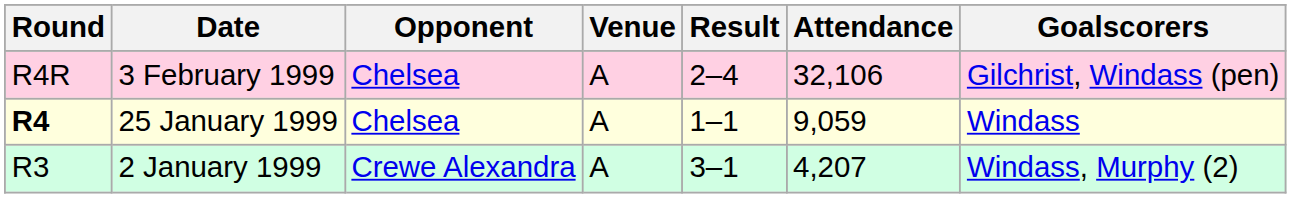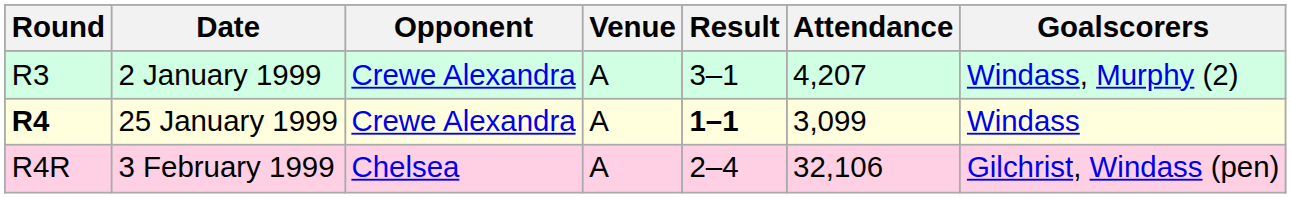rows swapped: 2 January 1999 <-> 3 February 1999
25 January 1999 | Opponent: Chelsea -> Crewe Alexandra
25 January 1999 | Result: normal -> bold
25 January 1999 | Attendance: 9,059 -> 3,099
